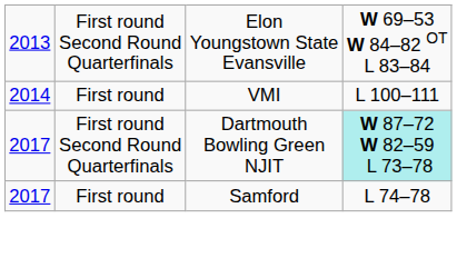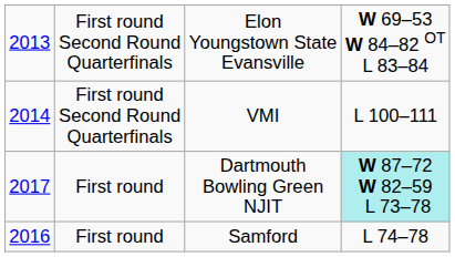VMI | column 2: First round -> First round Second Round Quarterfinals
Dartmouth Bowling Green NJIT | column 2: First round Second Round Quarterfinals -> First round
Samford | column 1: 2017 -> 2016
